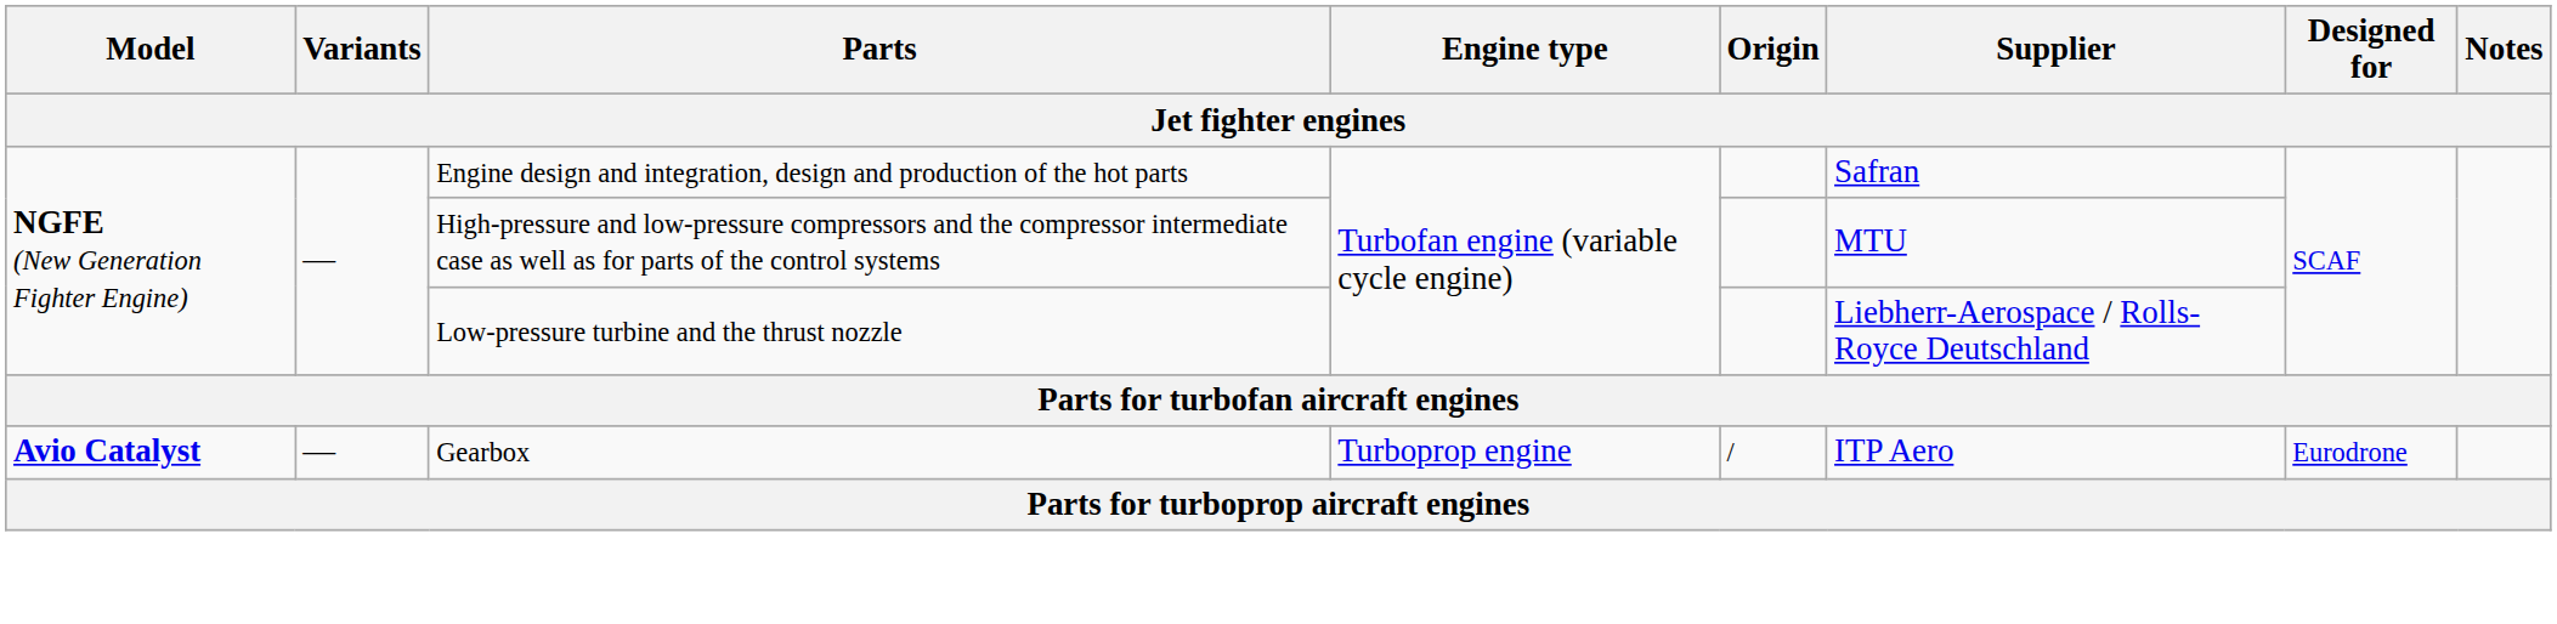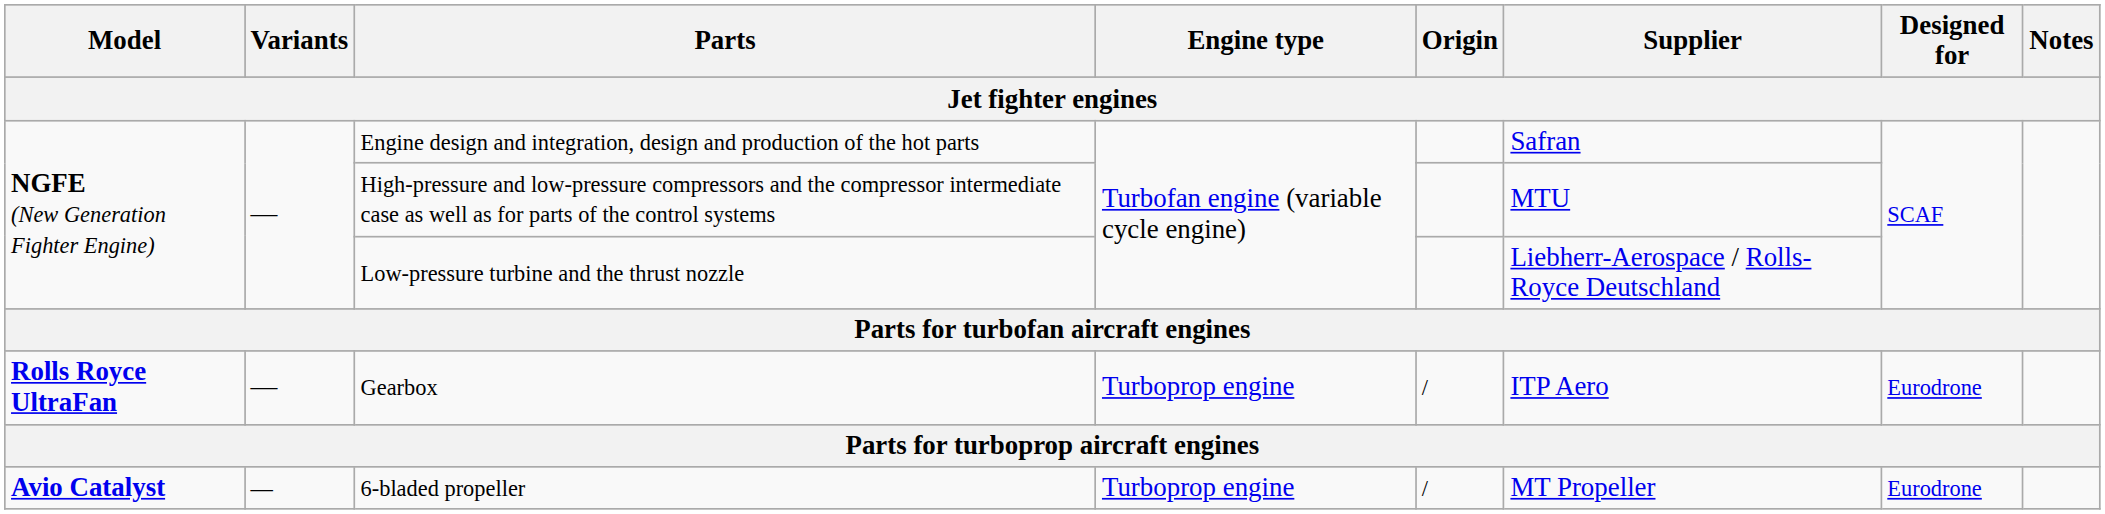Gearbox | Model: Avio Catalyst -> Rolls Royce UltraFan
+ row: Avio Catalyst | — | 6-bladed propeller | Turboprop engine | / | MT Propeller | Eurodrone
